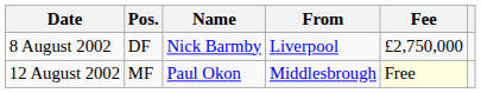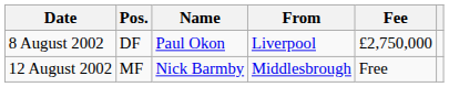8 August 2002 | Name: Nick Barmby -> Paul Okon
12 August 2002 | Name: Paul Okon -> Nick Barmby
12 August 2002 | Fee: lightyellow background -> no background
